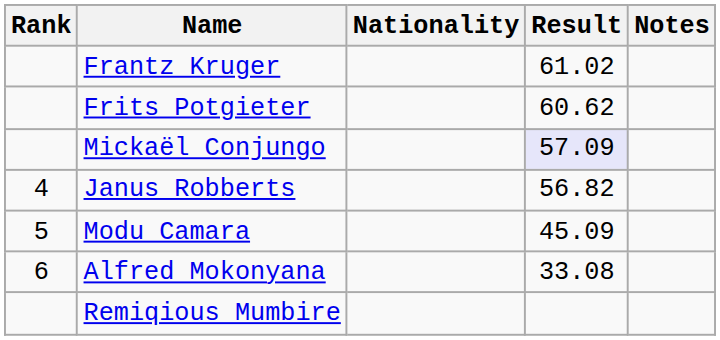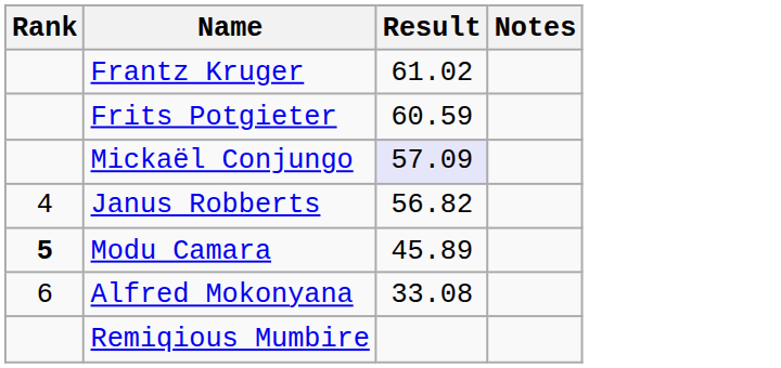- column: Nationality
Frits Potgieter | Result: 60.62 -> 60.59
Modu Camara | Rank: normal -> bold
Modu Camara | Result: 45.09 -> 45.89
